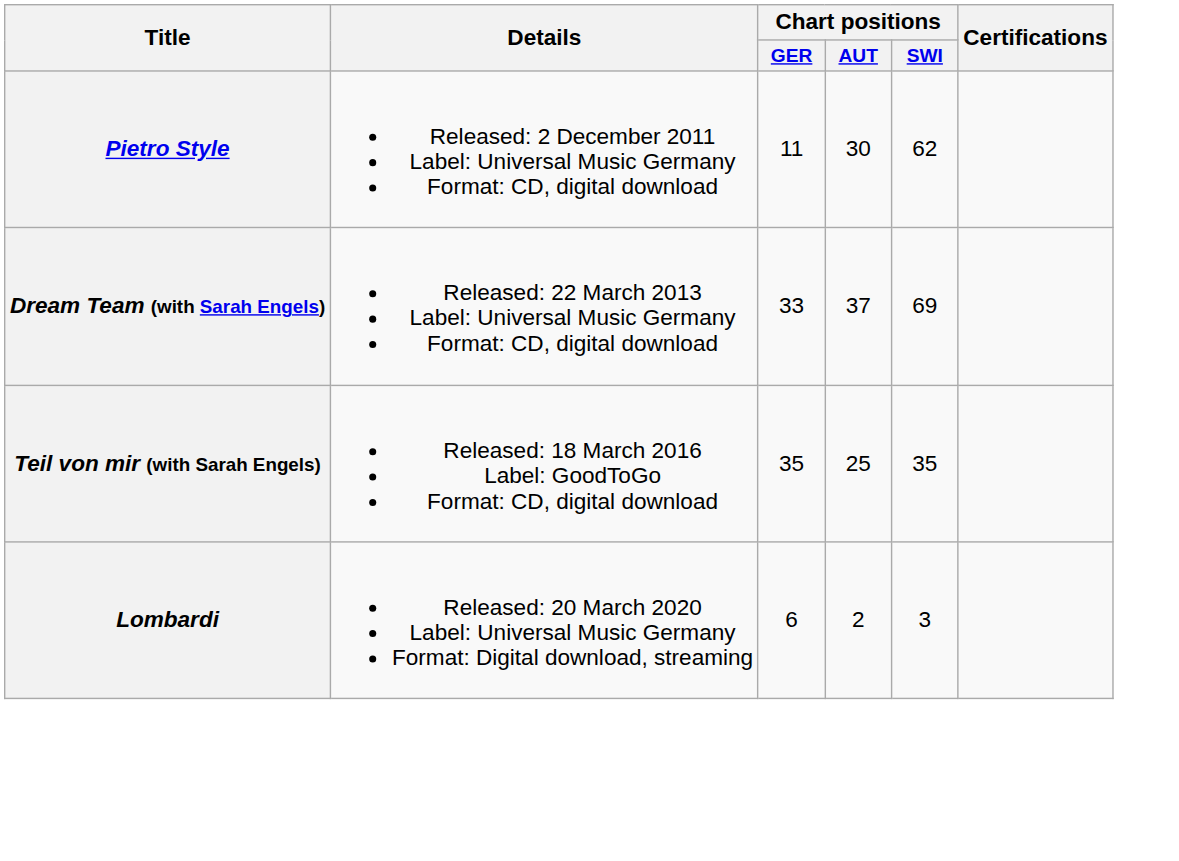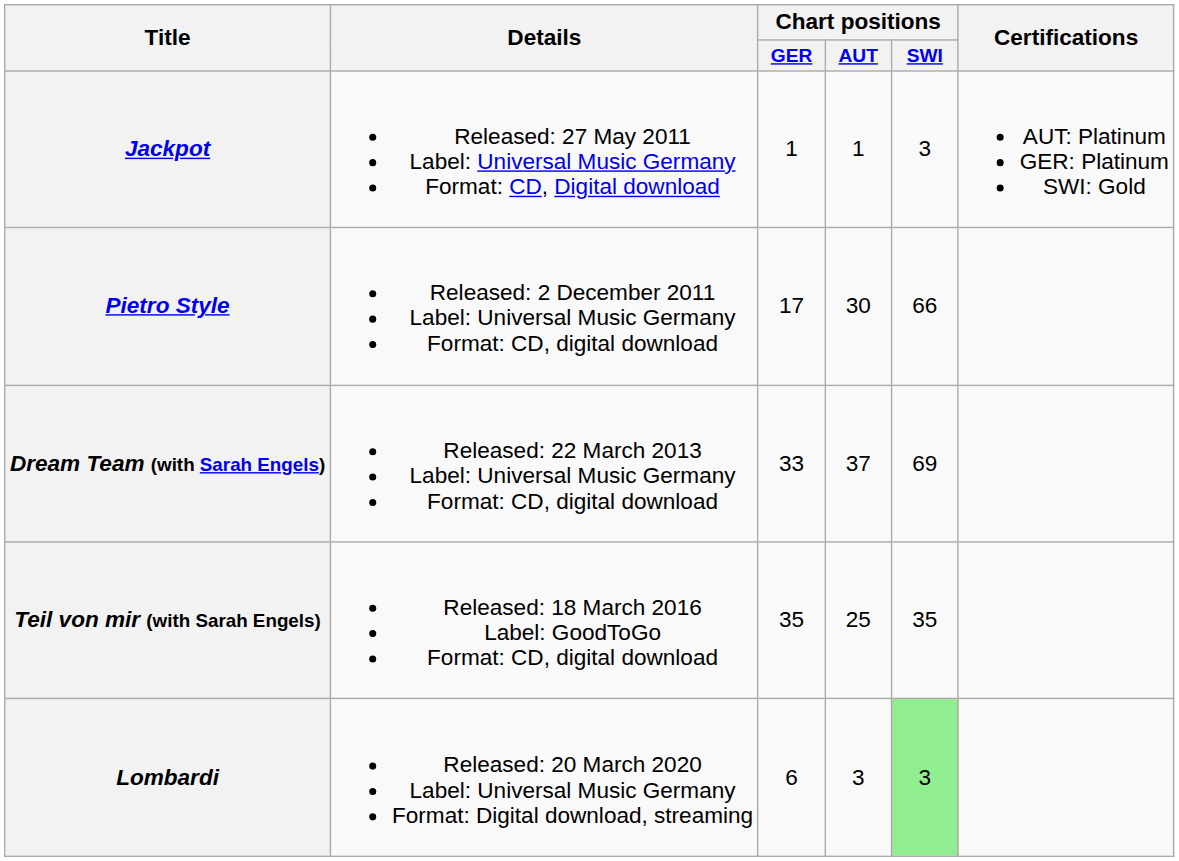+ row: Jackpot | Released: 27 May 2011 Label: Universal Music Germany Format: CD, Digital download | 1 | 1 | 3 | AUT: Platinum GER: Platinum SWI: Gold
Pietro Style | Chart positions / GER: 11 -> 17
Pietro Style | Chart positions / SWI: 62 -> 66
Lombardi | Chart positions / AUT: 2 -> 3
Lombardi | Chart positions / SWI: no background -> lightgreen background
